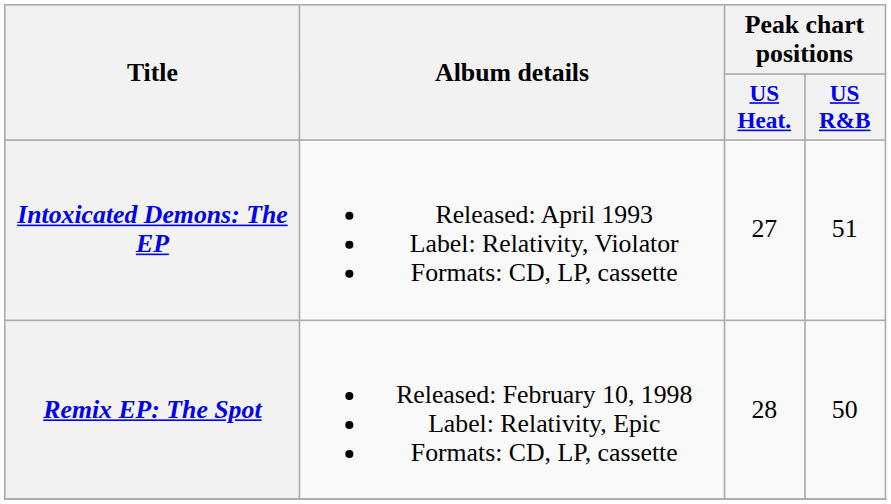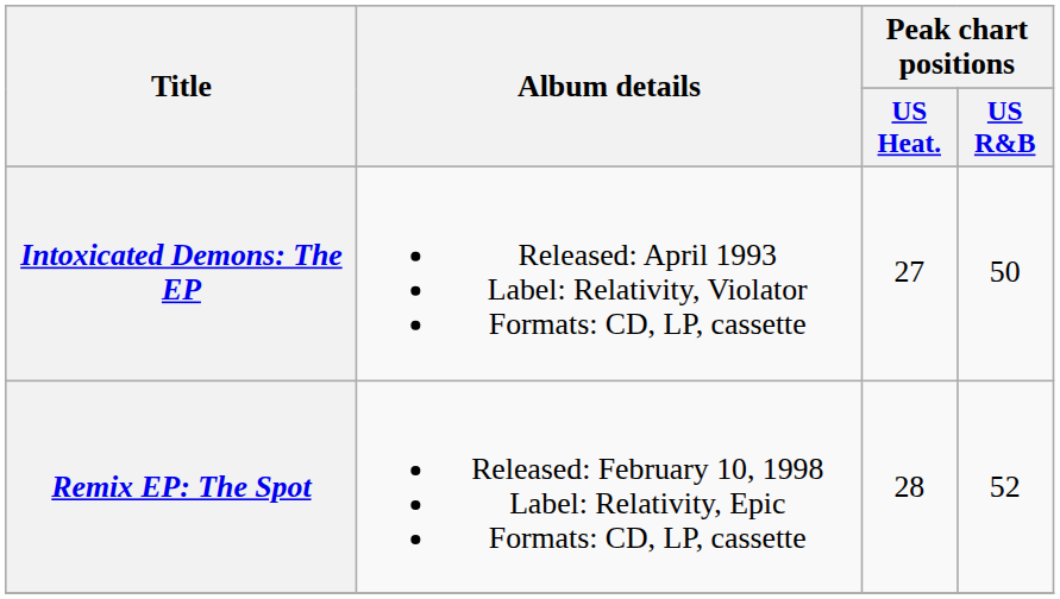Intoxicated Demons: The EP | Peak chart positions / US R&B: 51 -> 50
Remix EP: The Spot | Peak chart positions / US R&B: 50 -> 52
